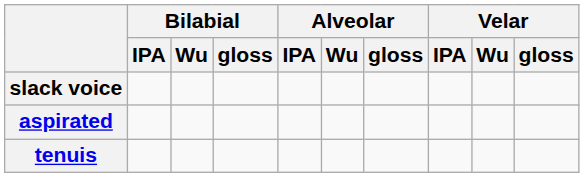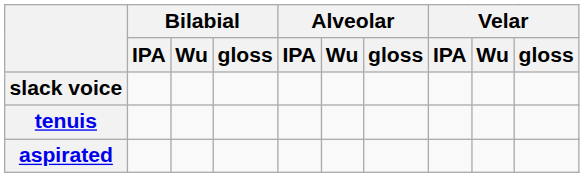rows swapped: tenuis <-> aspirated
